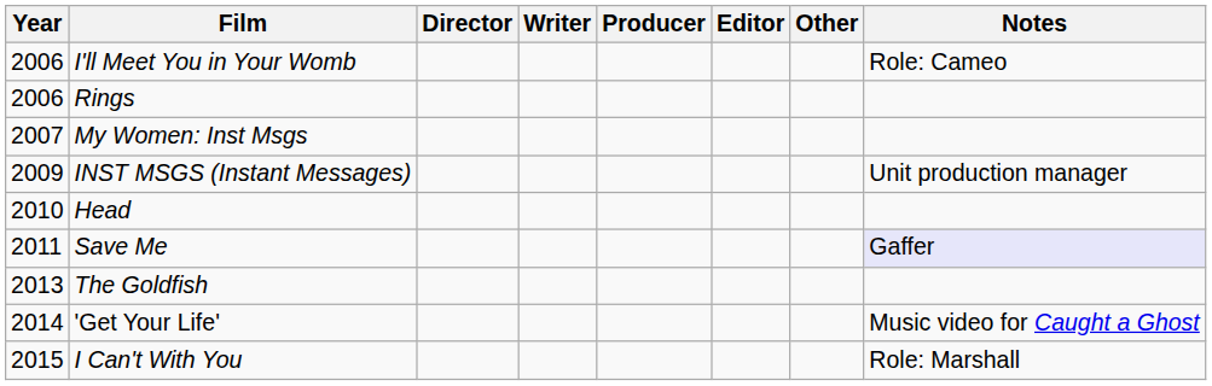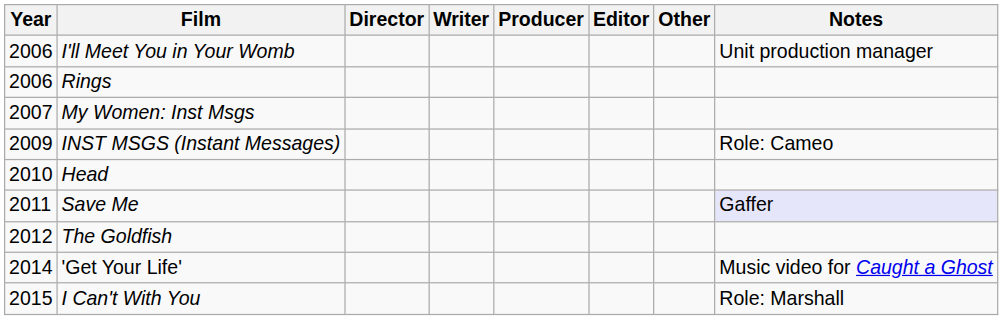I'll Meet You in Your Womb | Notes: Role: Cameo -> Unit production manager
INST MSGS (Instant Messages) | Notes: Unit production manager -> Role: Cameo
The Goldfish | Year: 2013 -> 2012
